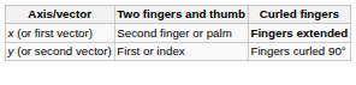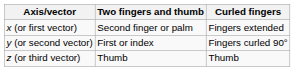x (or first vector) | Curled fingers: bold -> normal
+ row: z (or third vector) | Thumb | Thumb
